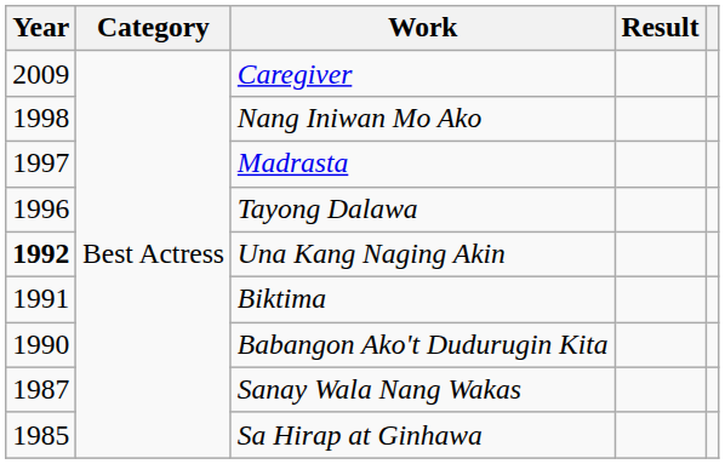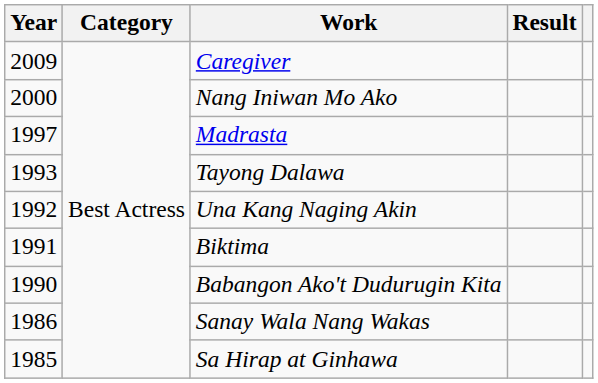Nang Iniwan Mo Ako | Year: 1998 -> 2000
Tayong Dalawa | Year: 1996 -> 1993
Una Kang Naging Akin | Year: bold -> normal
Sanay Wala Nang Wakas | Year: 1987 -> 1986
